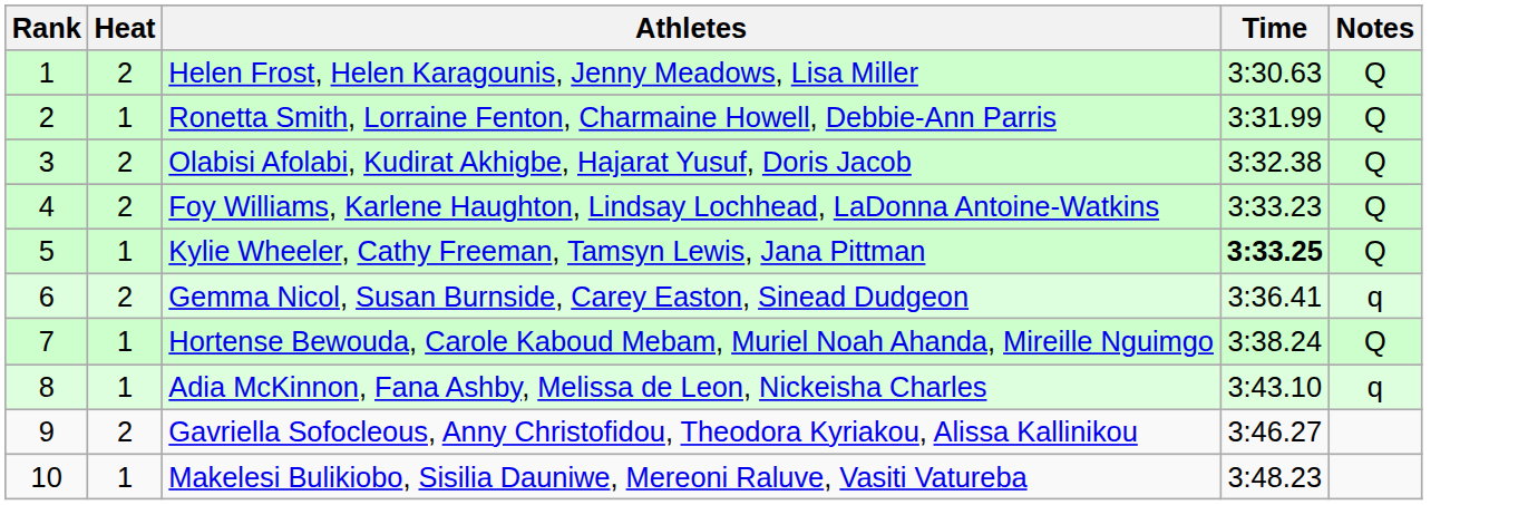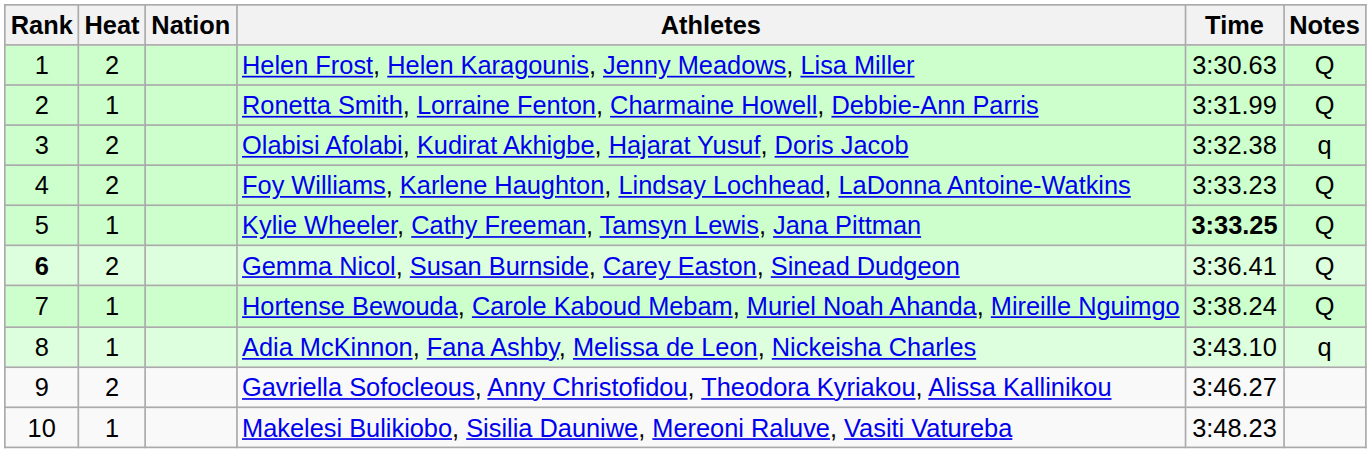+ column: Nation
Olabisi Afolabi, Kudirat Akhigbe, Hajarat Yusuf, Doris Jacob | Notes: Q -> q
Gemma Nicol, Susan Burnside, Carey Easton, Sinead Dudgeon | Rank: normal -> bold
Gemma Nicol, Susan Burnside, Carey Easton, Sinead Dudgeon | Notes: q -> Q
